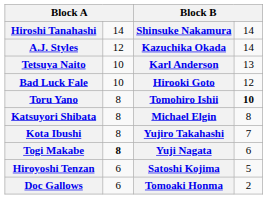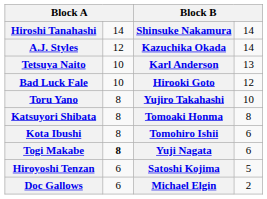Toru Yano | column 3: Tomohiro Ishii -> Yujiro Takahashi
Toru Yano | column 4: bold -> normal
Katsuyori Shibata | column 3: Michael Elgin -> Tomoaki Honma
Kota Ibushi | column 3: Yujiro Takahashi -> Tomohiro Ishii
Kota Ibushi | column 4: 7 -> 6
Doc Gallows | column 3: Tomoaki Honma -> Michael Elgin
